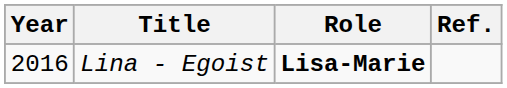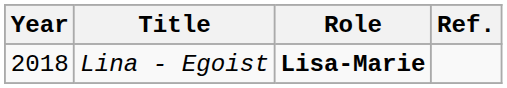Lina - Egoist | Year: 2016 -> 2018
